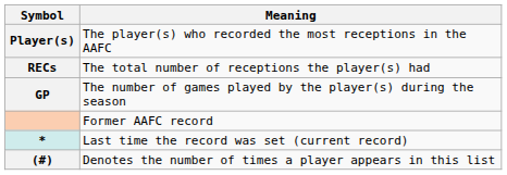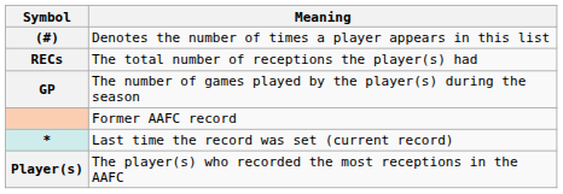rows swapped: Player(s) <-> (#)
